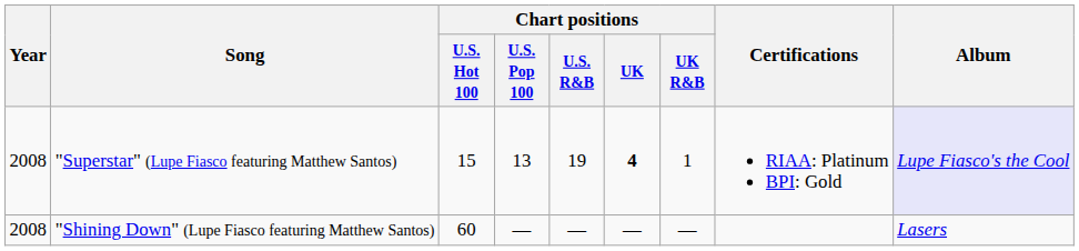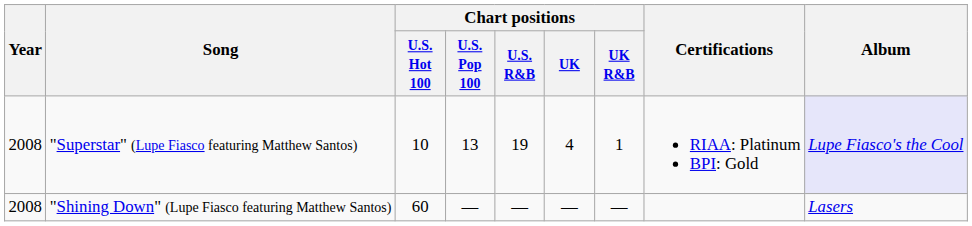"Superstar" (Lupe Fiasco featuring Matthew Santos) | Chart positions / U.S. Hot 100: 15 -> 10
"Superstar" (Lupe Fiasco featuring Matthew Santos) | Chart positions / UK: bold -> normal
